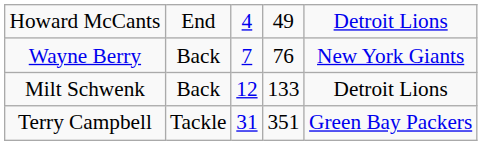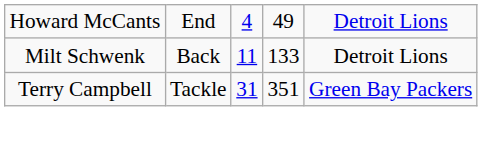- row: Wayne Berry | Back | 7 | 76 | New York Giants
Milt Schwenk | column 3: 12 -> 11
